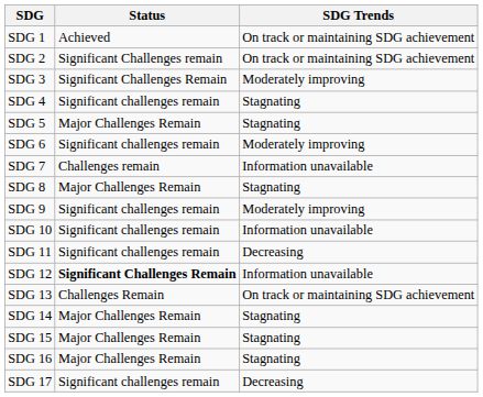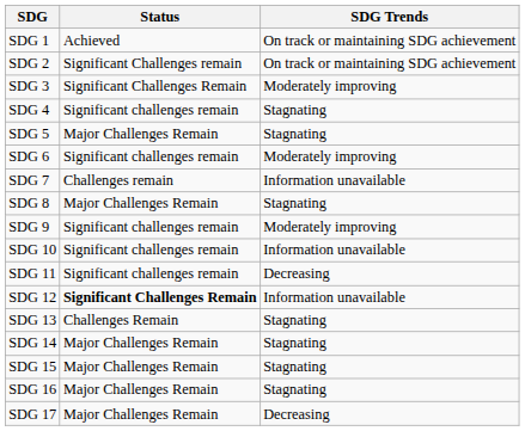SDG 13 | SDG Trends: On track or maintaining SDG achievement -> Stagnating
SDG 17 | Status: Significant challenges remain -> Major Challenges Remain
